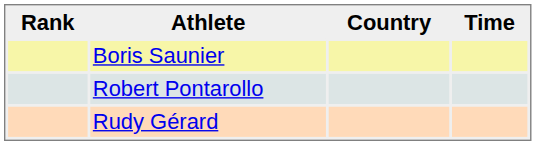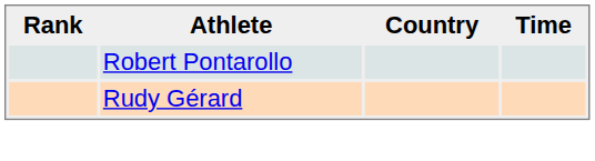- row: Boris Saunier
